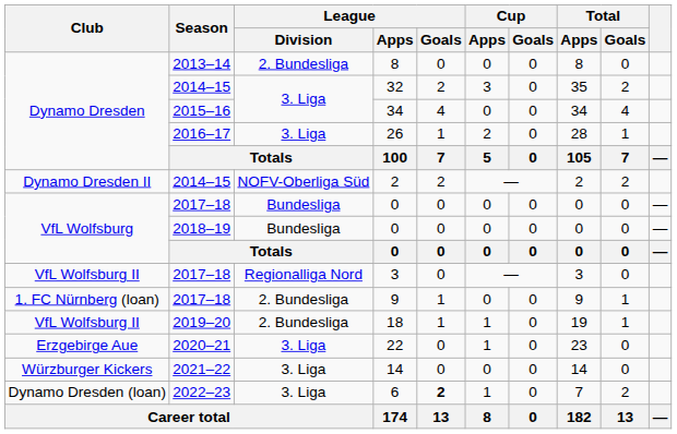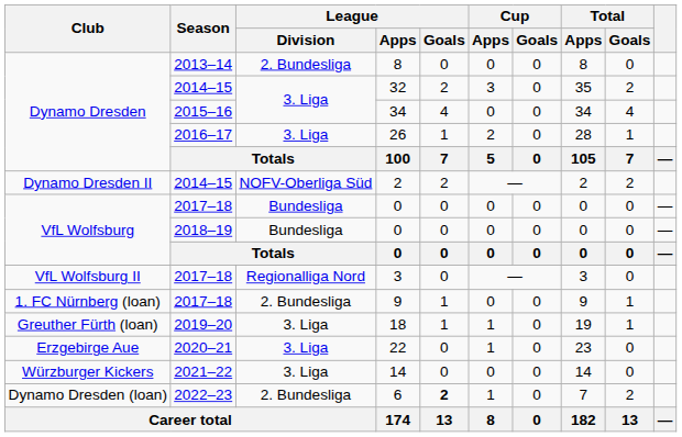18 | Club: VfL Wolfsburg II -> Greuther Fürth (loan)
18 | League / Division: 2. Bundesliga -> 3. Liga
6 | League / Division: 3. Liga -> 2. Bundesliga
